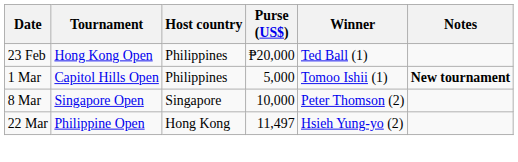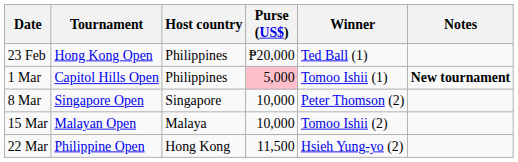1 Mar | Purse (US$): no background -> pink background
+ row: 15 Mar | Malayan Open | Malaya | 10,000 | Tomoo Ishii (2)
22 Mar | Purse (US$): 11,497 -> 11,500
